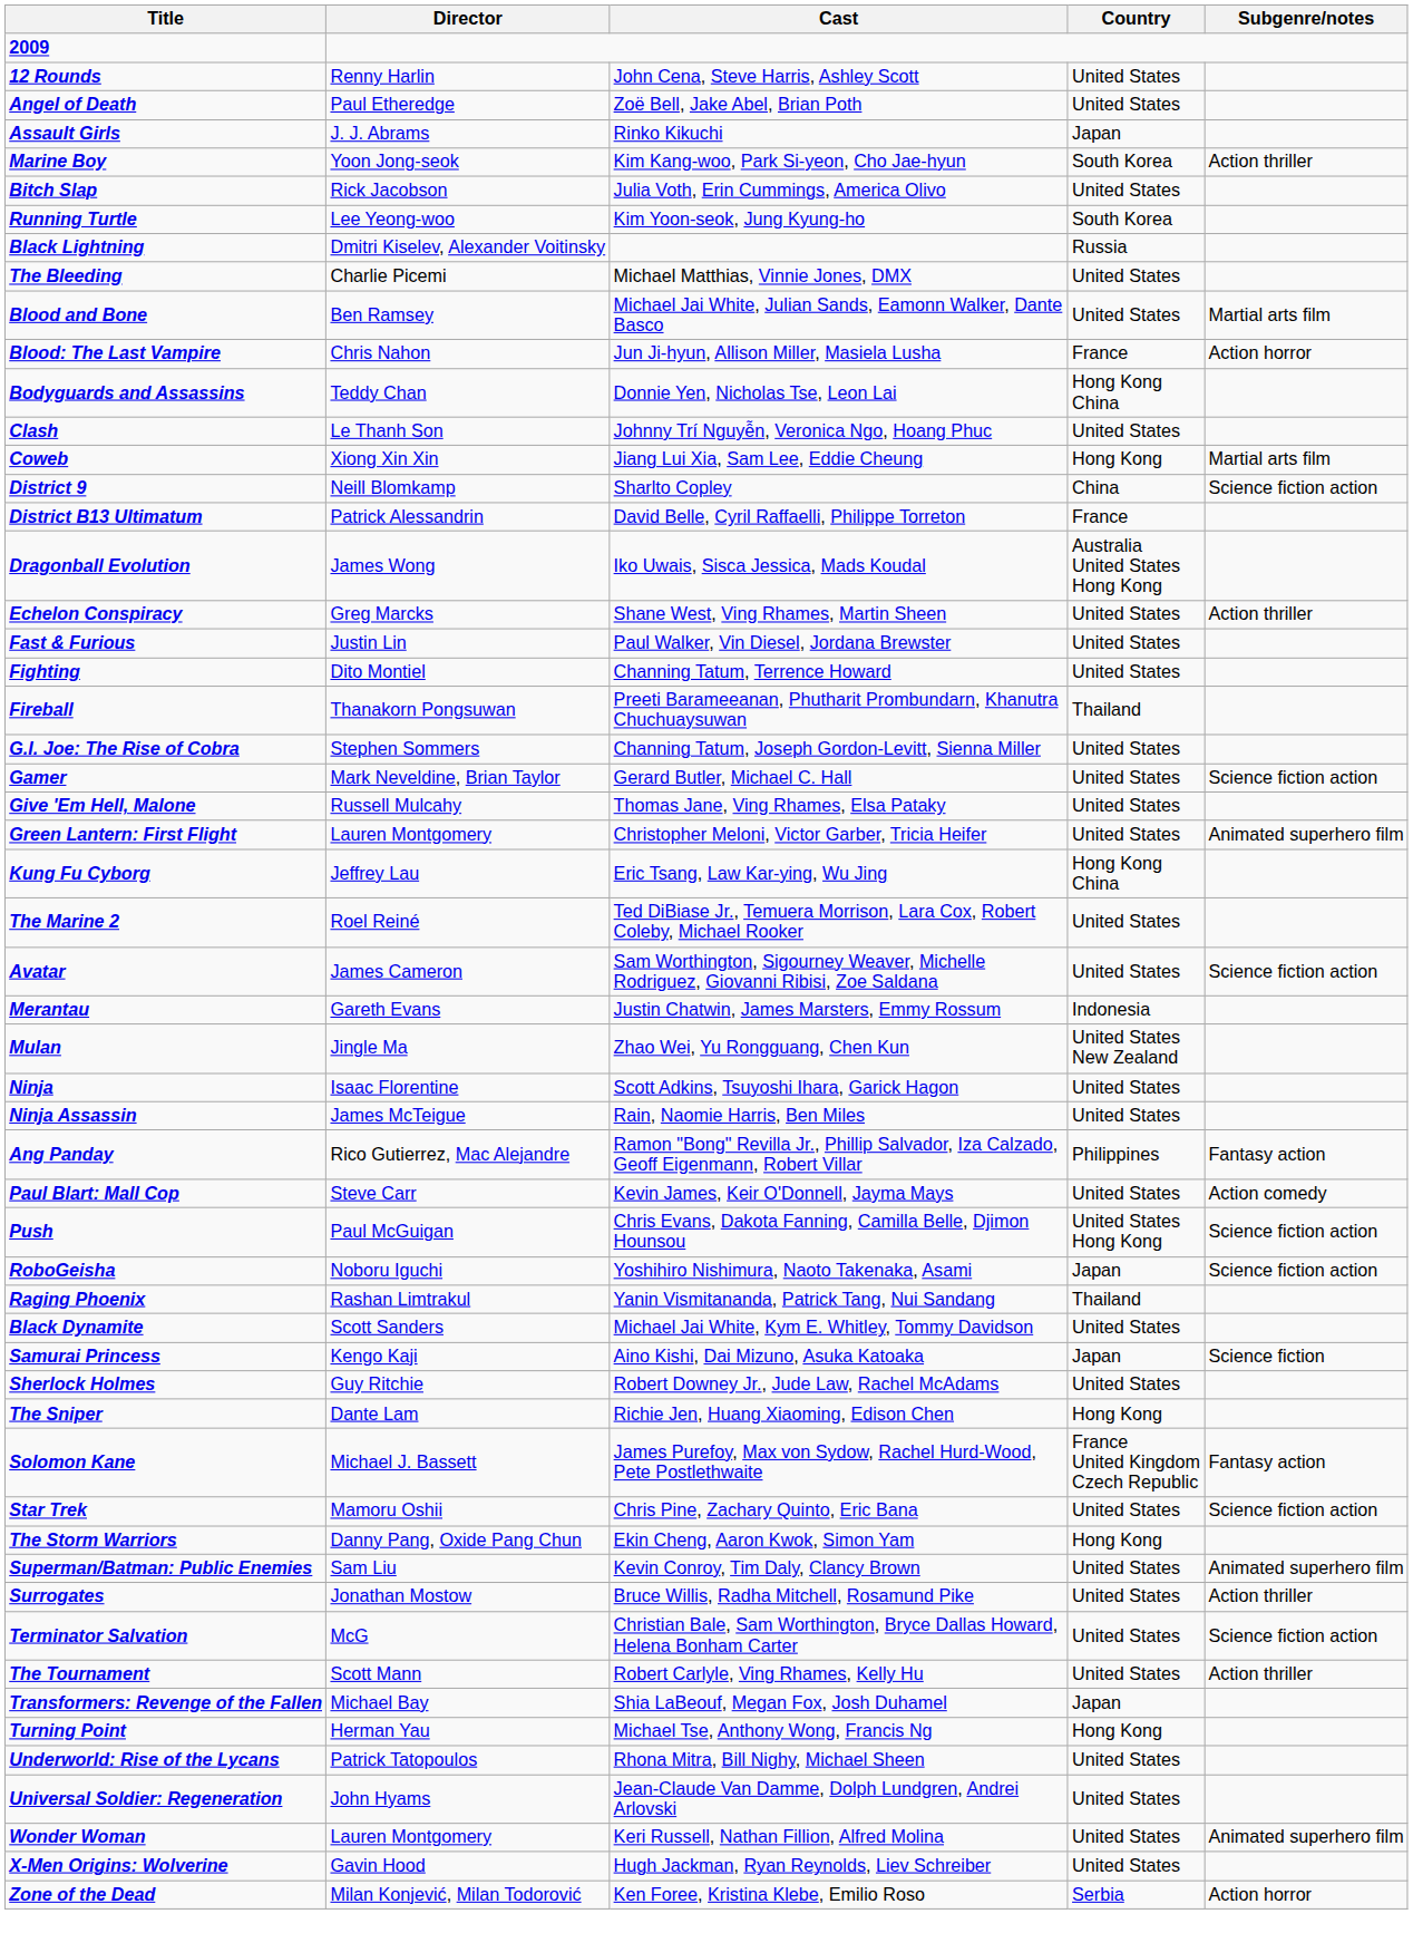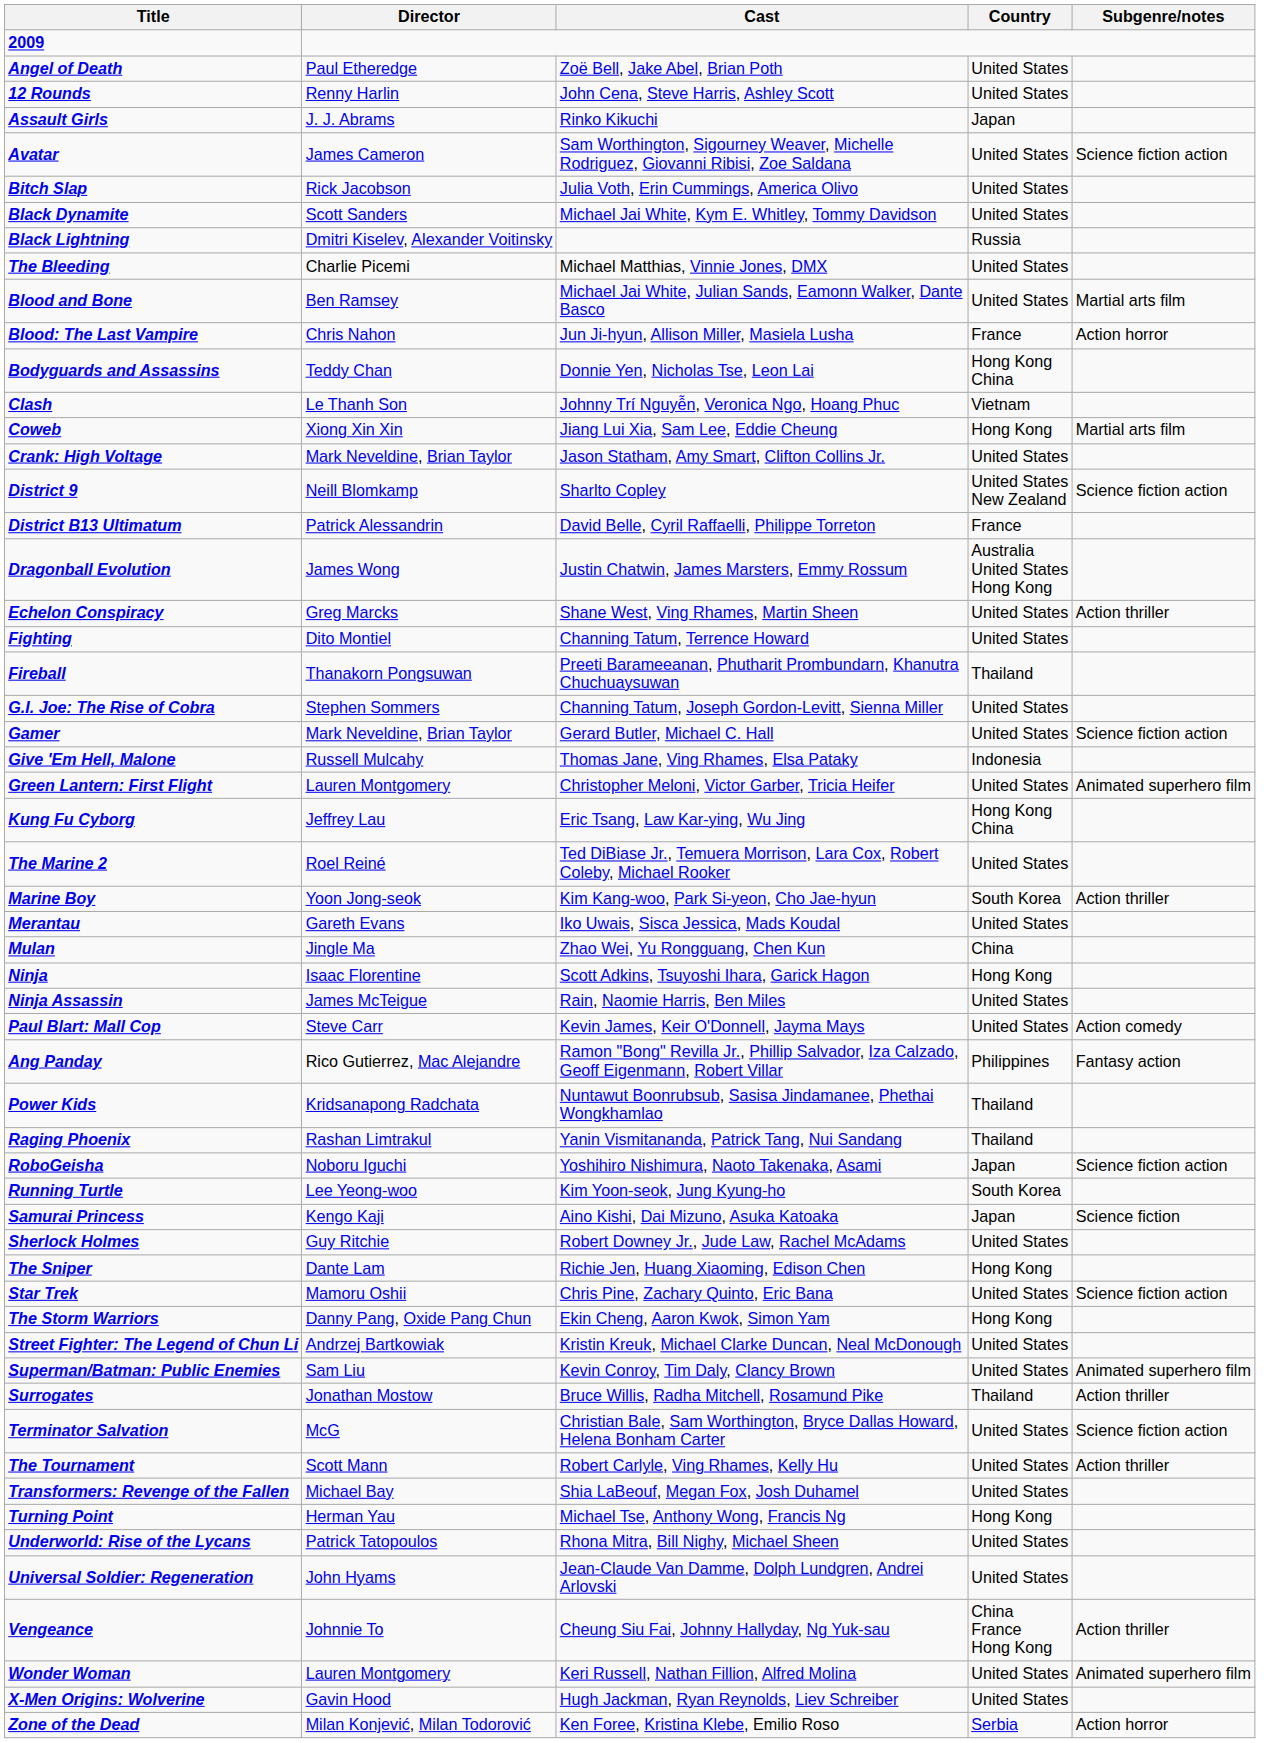rows swapped: 12 Rounds <-> Angel of Death
rows swapped: Avatar <-> Marine Boy
rows swapped: Black Dynamite <-> Running Turtle
Clash | Country: United States -> Vietnam
+ row: Crank: High Voltage | Mark Neveldine, Brian Taylor | Jason Statham, Amy Smart, Clifton Collins Jr. | United States
District 9 | Country: China -> United States New Zealand
Dragonball Evolution | Cast: Iko Uwais, Sisca Jessica, Mads Koudal -> Justin Chatwin, James Marsters, Emmy Rossum
- row: Fast & Furious | Justin Lin | Paul Walker, Vin Diesel, Jordana Brewster | United States
Give 'Em Hell, Malone | Country: United States -> Indonesia
Merantau | Cast: Justin Chatwin, James Marsters, Emmy Rossum -> Iko Uwais, Sisca Jessica, Mads Koudal
Merantau | Country: Indonesia -> United States
Mulan | Country: United States New Zealand -> China
Ninja | Country: United States -> Hong Kong
rows swapped: Ang Panday <-> Paul Blart: Mall Cop
+ row: Power Kids | Kridsanapong Radchata | Nuntawut Boonrubsub, Sasisa Jindamanee, Phethai Wongkhamlao | Thailand
- row: Push | Paul McGuigan | Chris Evans, Dakota Fanning, Camilla Belle, Djimon Hounsou | United States Hong Kong | Science fiction action
rows swapped: Raging Phoenix <-> RoboGeisha
- row: Solomon Kane | Michael J. Bassett | James Purefoy, Max von Sydow, Rachel Hurd-Wood, Pete Postlethwaite | France United Kingdom Czech Republic | Fantasy action
+ row: Street Fighter: The Legend of Chun Li | Andrzej Bartkowiak | Kristin Kreuk, Michael Clarke Duncan, Neal McDonough | United States
Surrogates | Country: United States -> Thailand
Transformers: Revenge of the Fallen | Country: Japan -> United States
+ row: Vengeance | Johnnie To | Cheung Siu Fai, Johnny Hallyday, Ng Yuk-sau | China France Hong Kong | Action thriller
